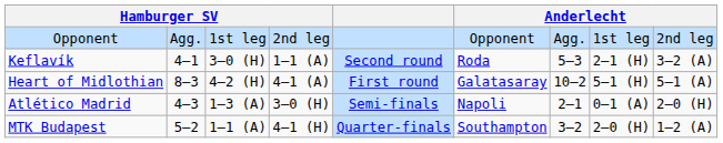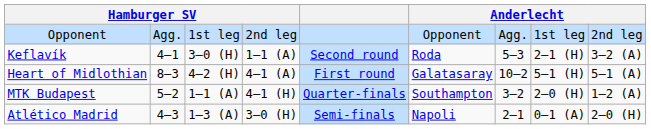rows swapped: MTK Budapest <-> Atlético Madrid
